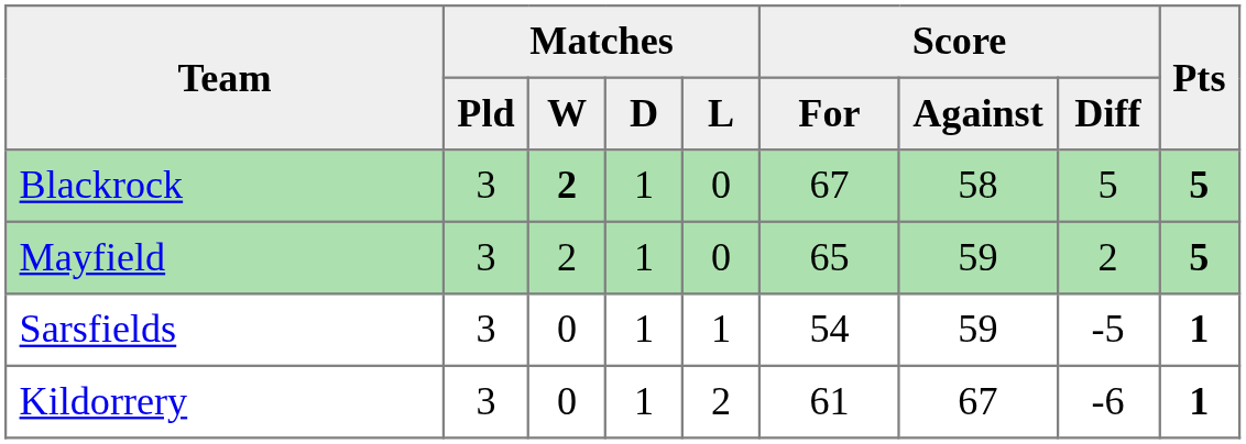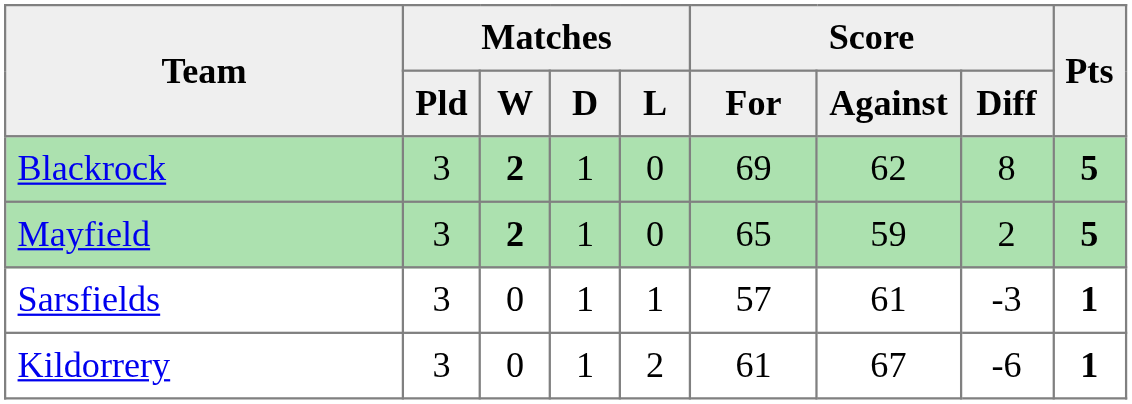Blackrock | Score / For: 67 -> 69
Blackrock | Score / Against: 58 -> 62
Blackrock | Score / Diff: 5 -> 8
Mayfield | Matches / W: normal -> bold
Sarsfields | Score / For: 54 -> 57
Sarsfields | Score / Against: 59 -> 61
Sarsfields | Score / Diff: -5 -> -3
